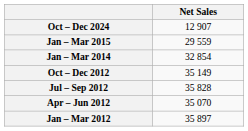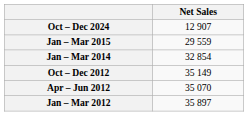- row: Jul – Sep 2012 | 35 828
